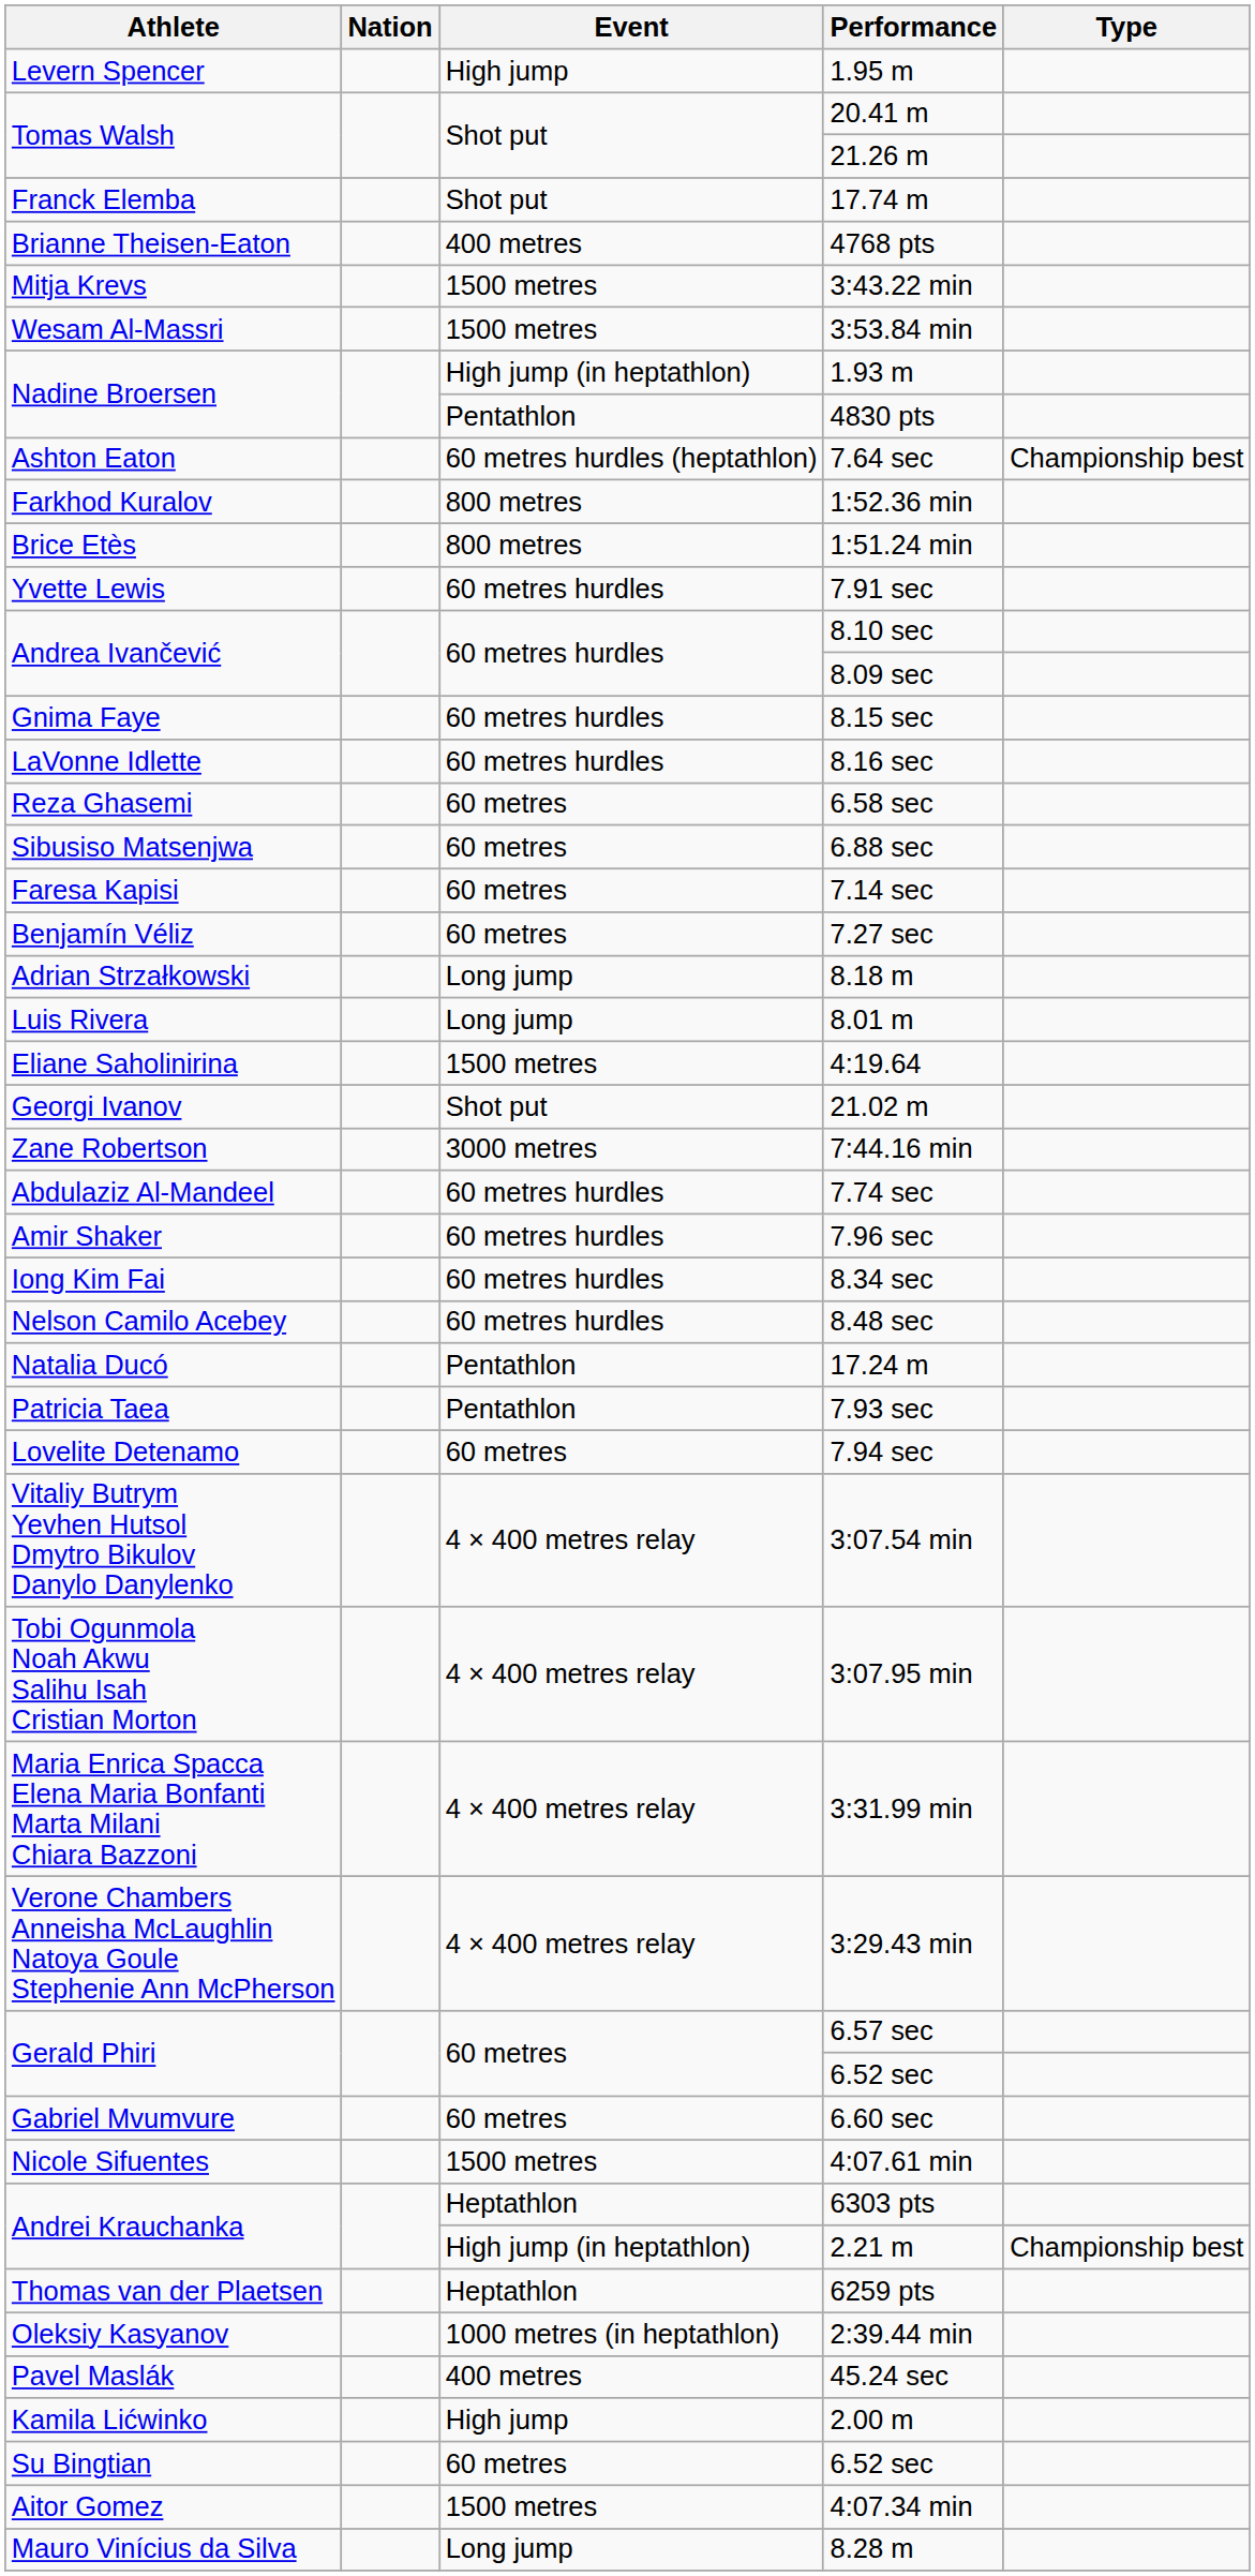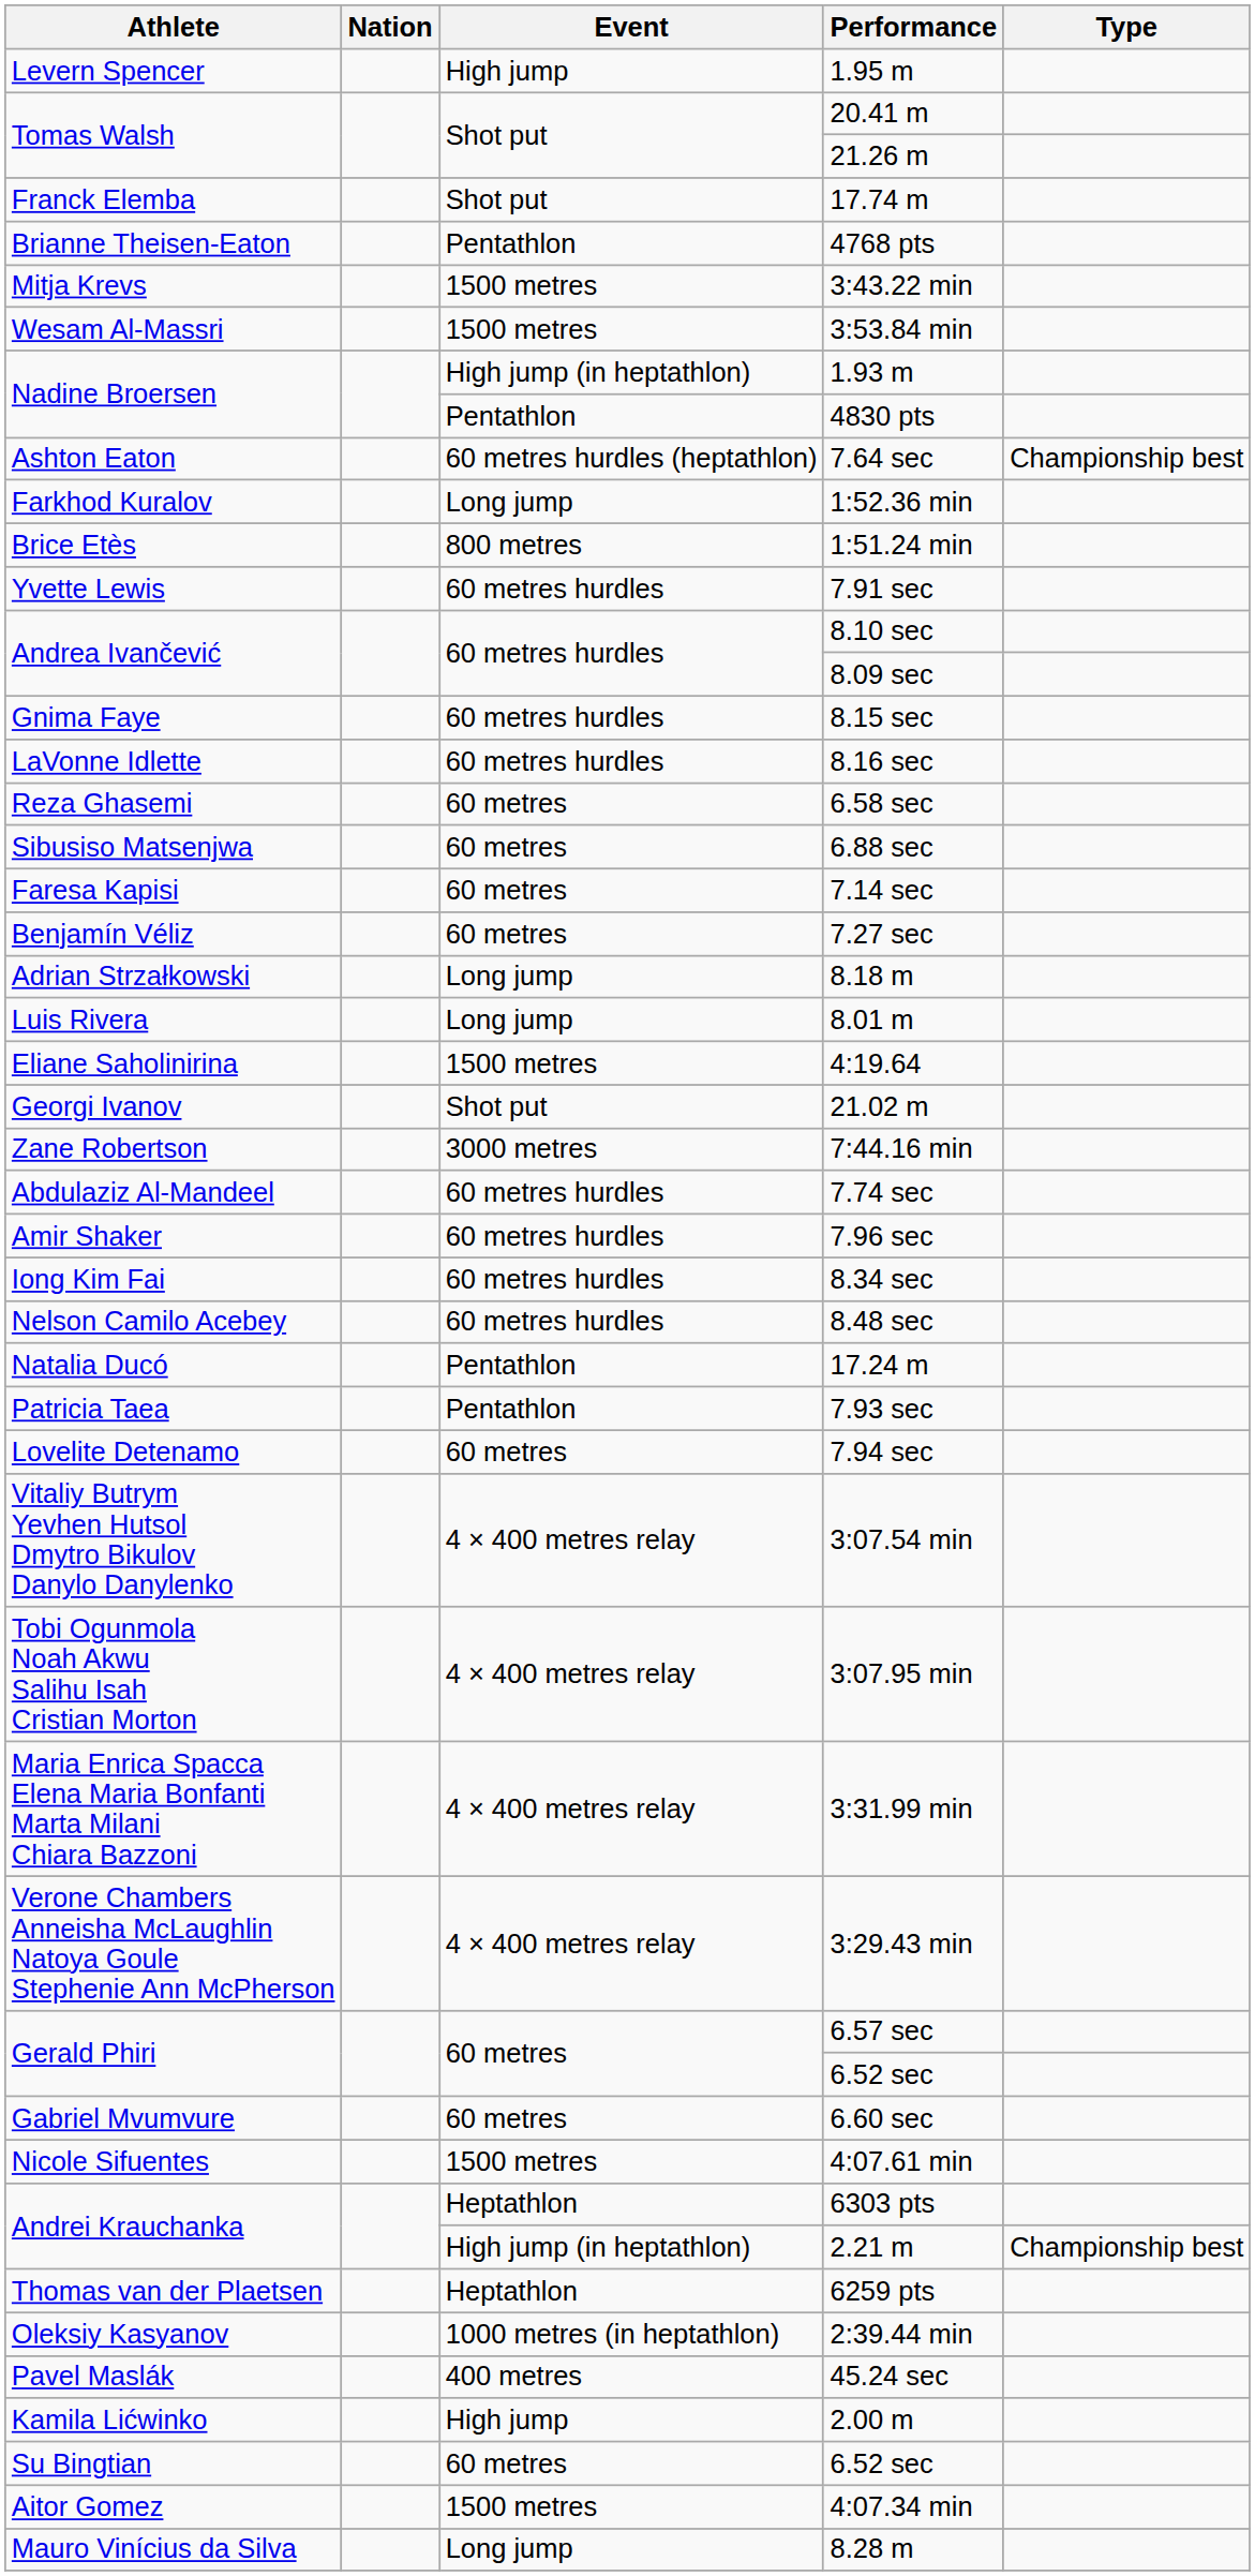4768 pts | Event: 400 metres -> Pentathlon
1:52.36 min | Event: 800 metres -> Long jump
